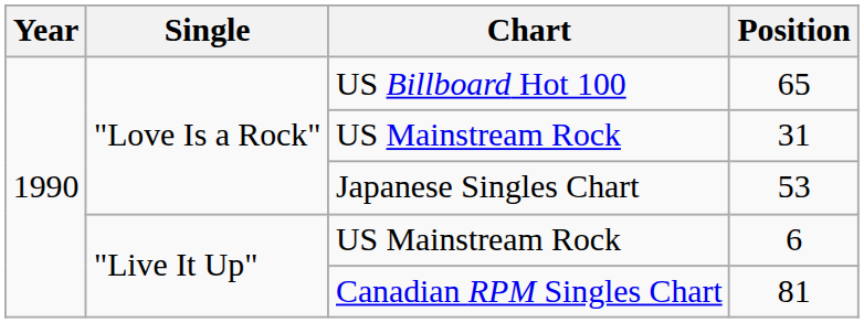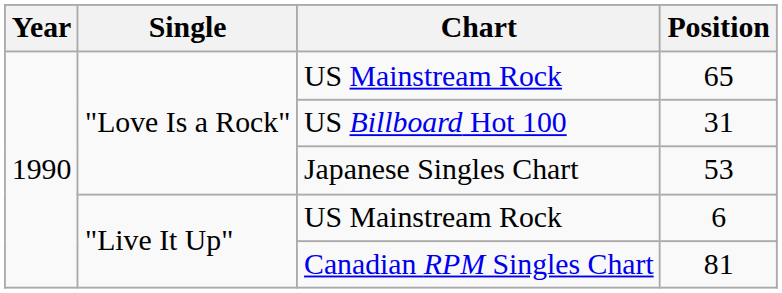65 | Chart: US Billboard Hot 100 -> US Mainstream Rock
31 | Chart: US Mainstream Rock -> US Billboard Hot 100
